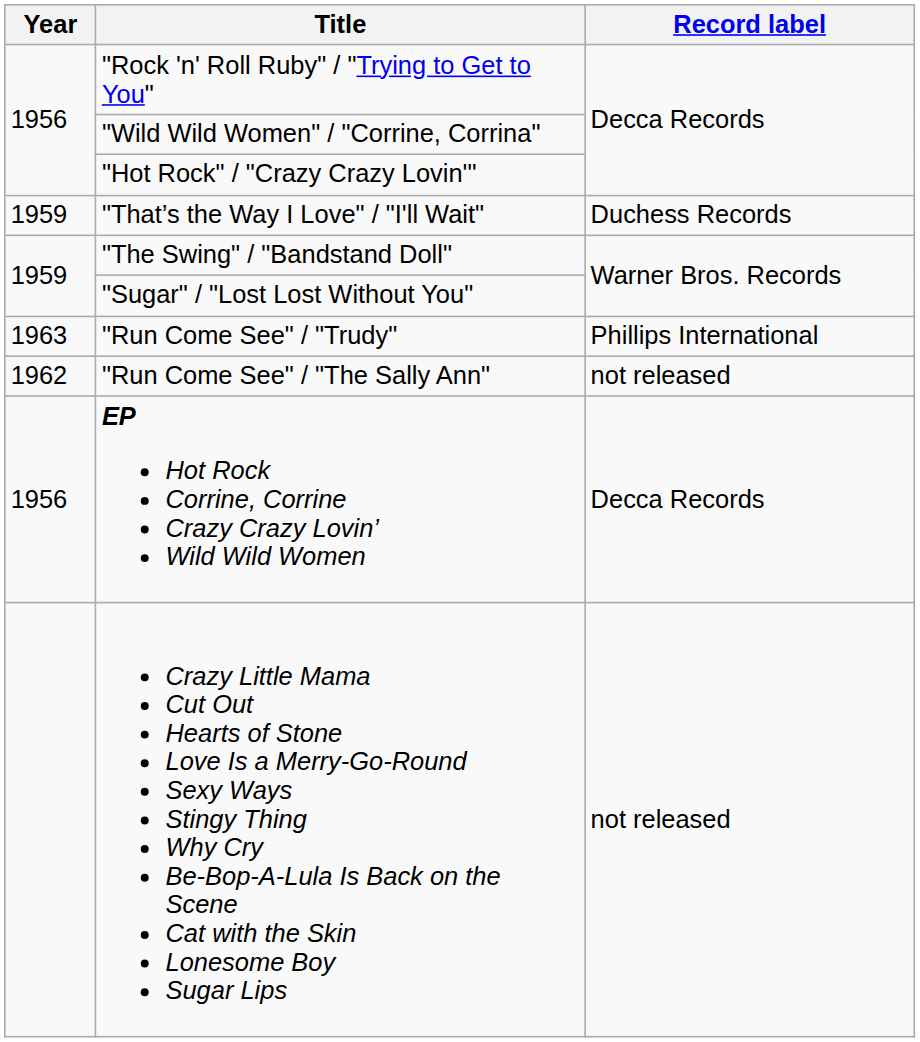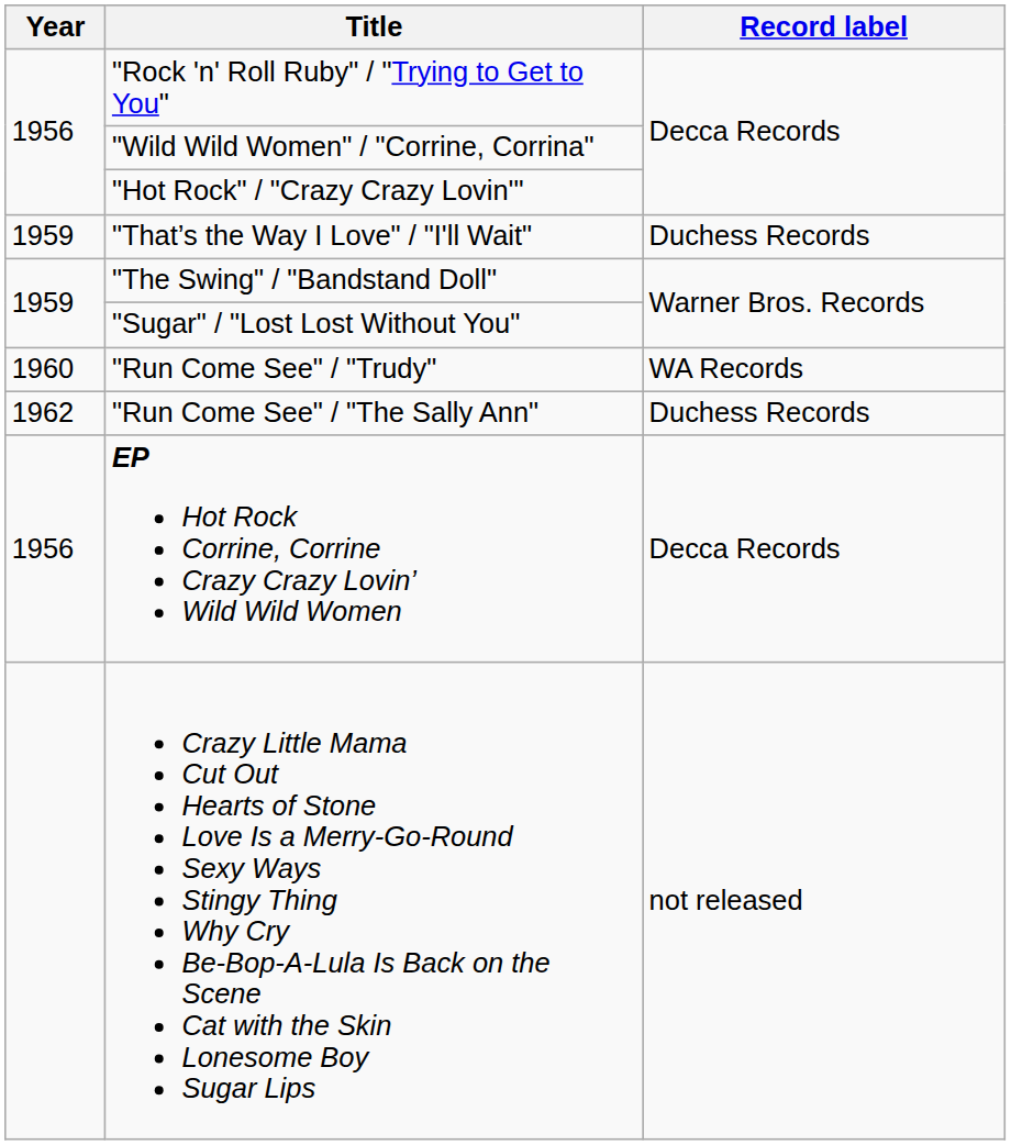"Run Come See" / "Trudy" | Year: 1963 -> 1960
"Run Come See" / "Trudy" | Record label: Phillips International -> WA Records
"Run Come See" / "The Sally Ann" | Record label: not released -> Duchess Records
